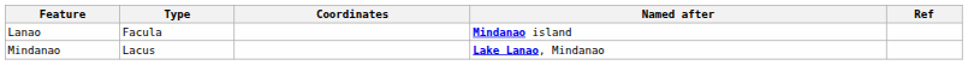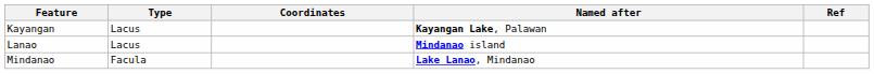+ row: Kayangan | Lacus | Kayangan Lake, Palawan
Lanao | Type: Facula -> Lacus
Mindanao | Type: Lacus -> Facula
